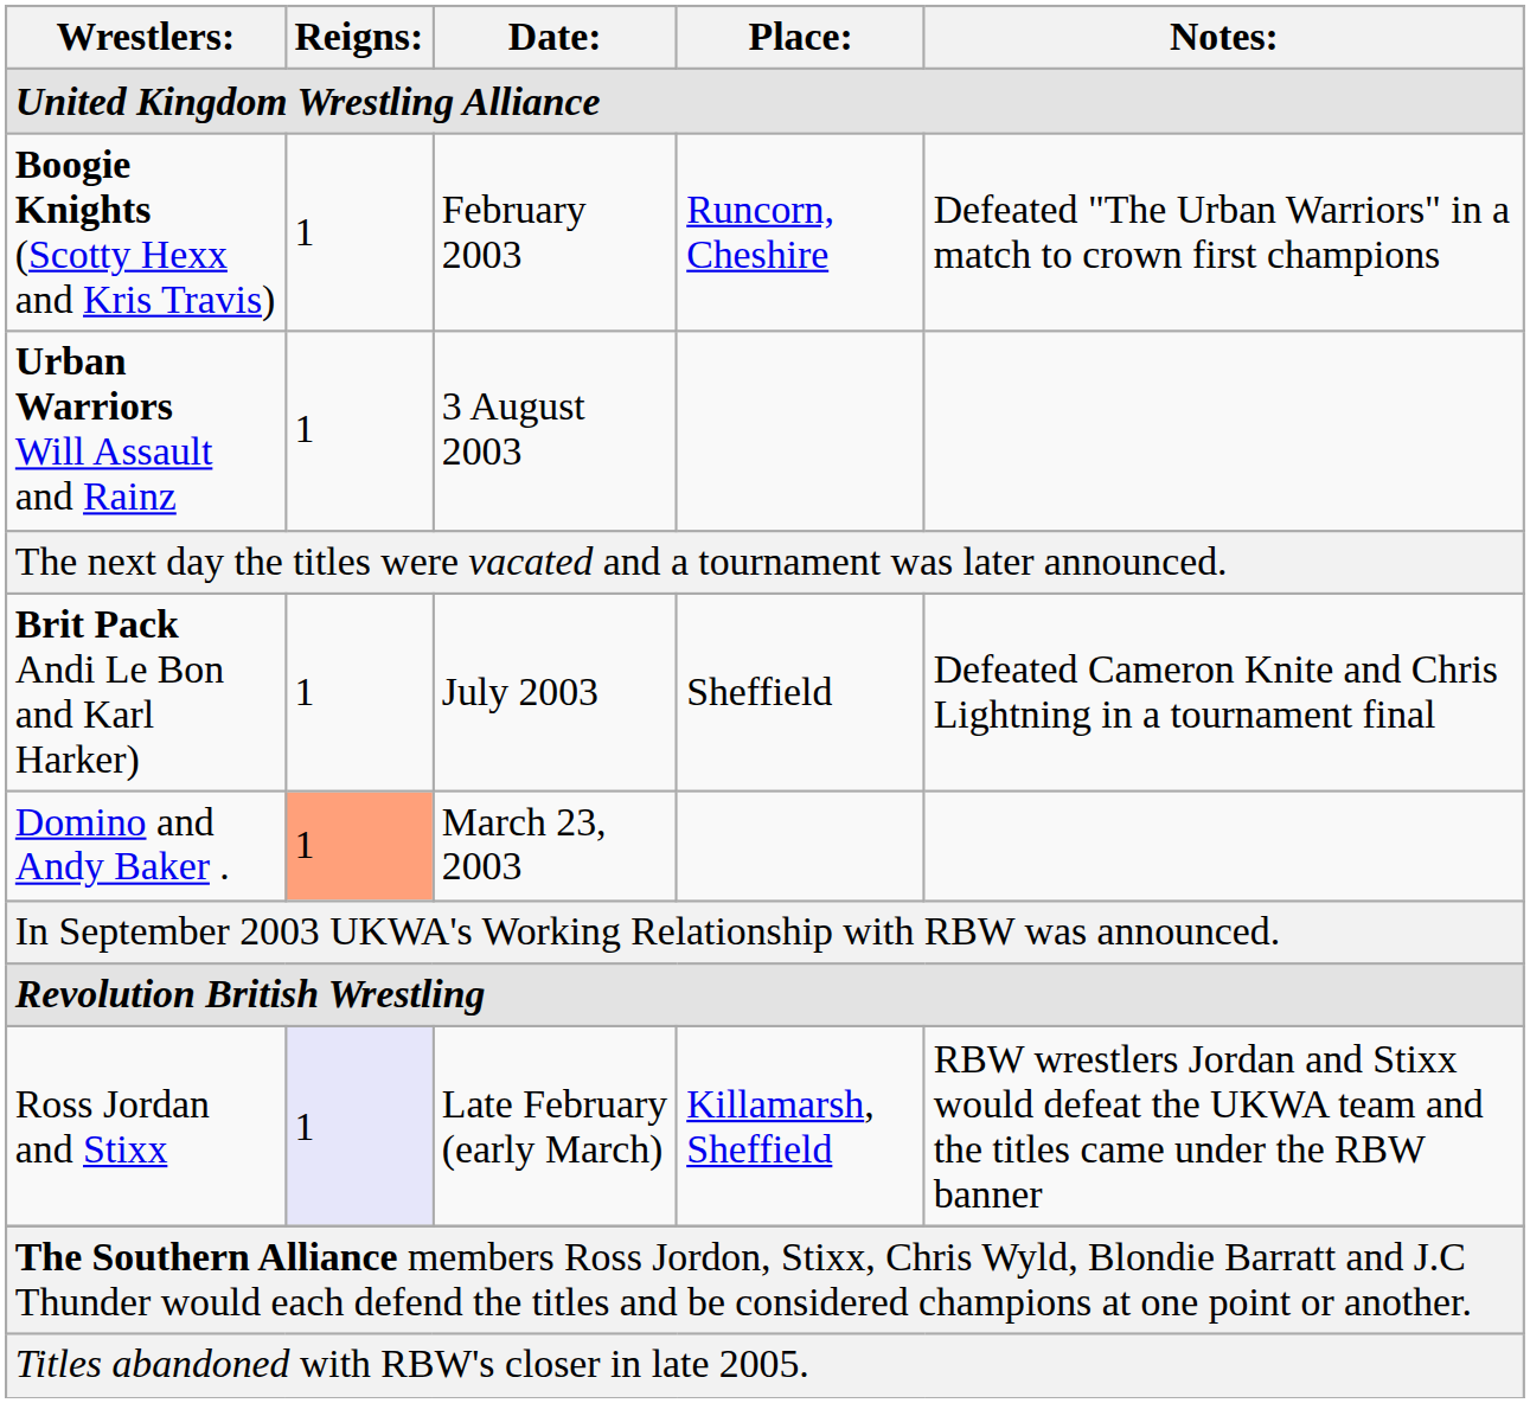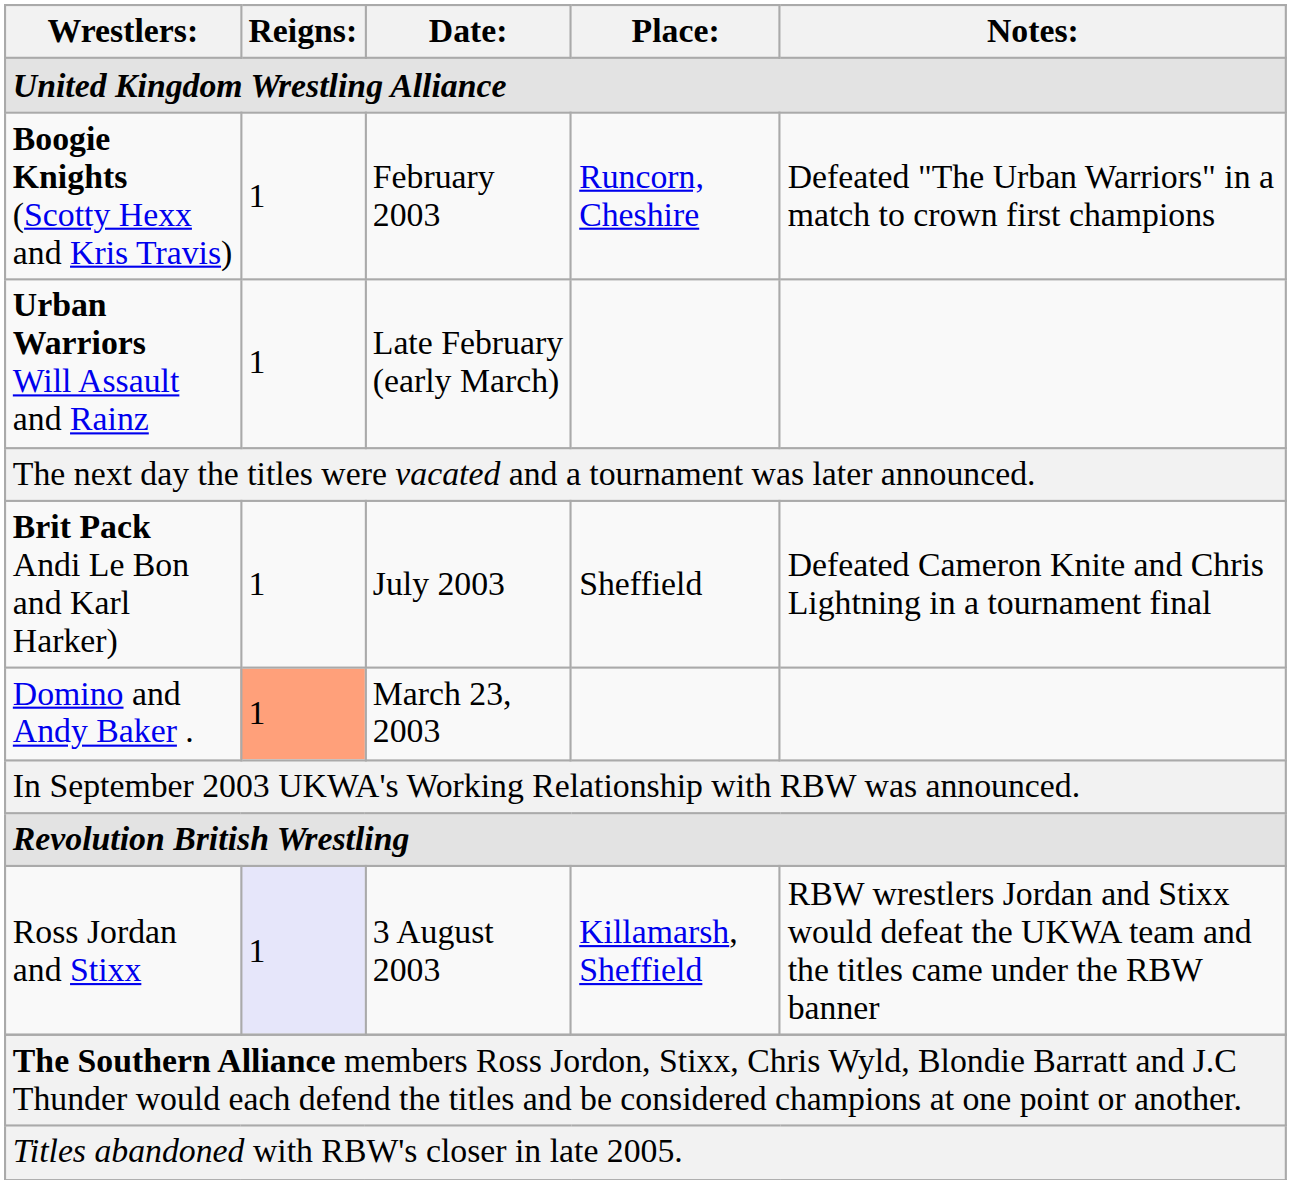Urban Warriors Will Assault and Rainz | Date:: 3 August 2003 -> Late February (early March)
Ross Jordan and Stixx | Date:: Late February (early March) -> 3 August 2003
